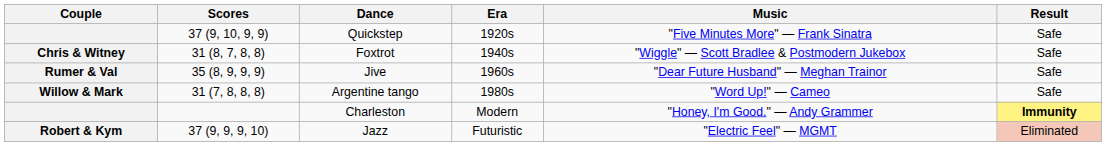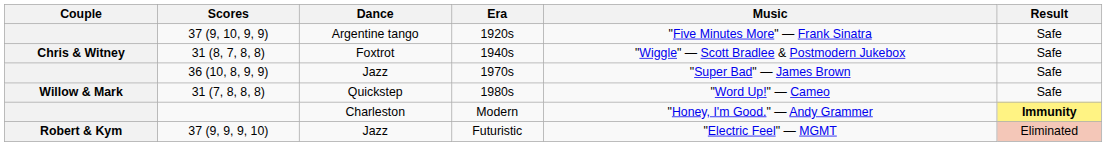37 (9, 10, 9, 9) | Dance: Quickstep -> Argentine tango
- row: Rumer & Val | 35 (8, 9, 9, 9) | Jive | 1960s | "Dear Future Husband" — Meghan Trainor | Safe
+ row: 36 (10, 8, 9, 9) | Jazz | 1970s | "Super Bad" — James Brown | Safe
31 (7, 8, 8, 8) | Dance: Argentine tango -> Quickstep
